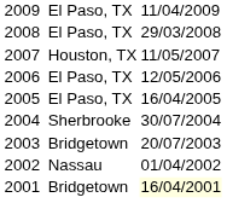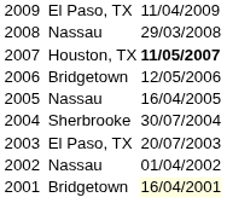2008 | column 3: El Paso, TX -> Nassau
2007 | column 4: normal -> bold
2006 | column 3: El Paso, TX -> Bridgetown
2005 | column 3: El Paso, TX -> Nassau
2003 | column 3: Bridgetown -> El Paso, TX
